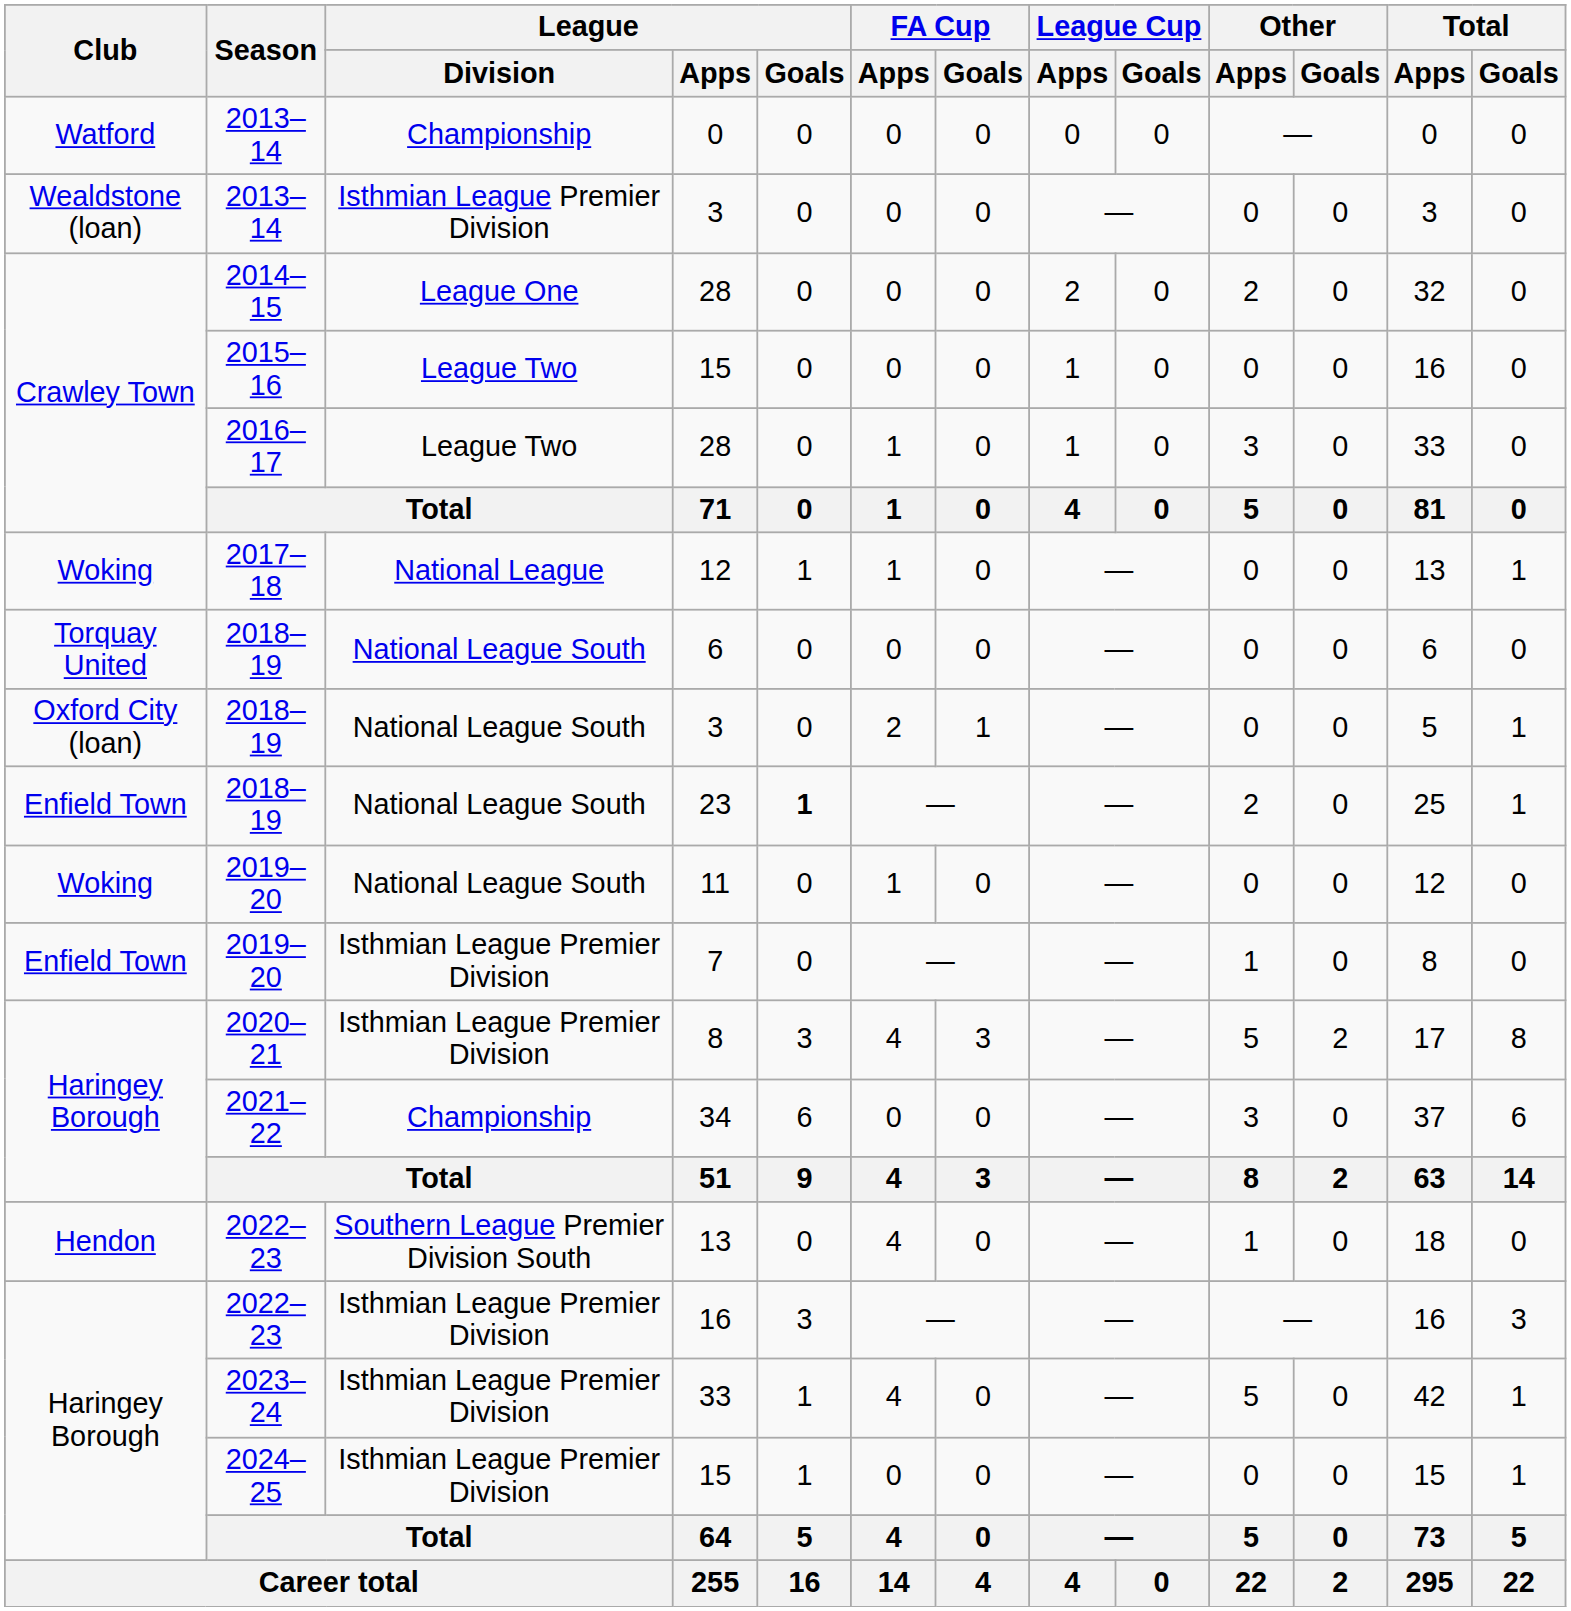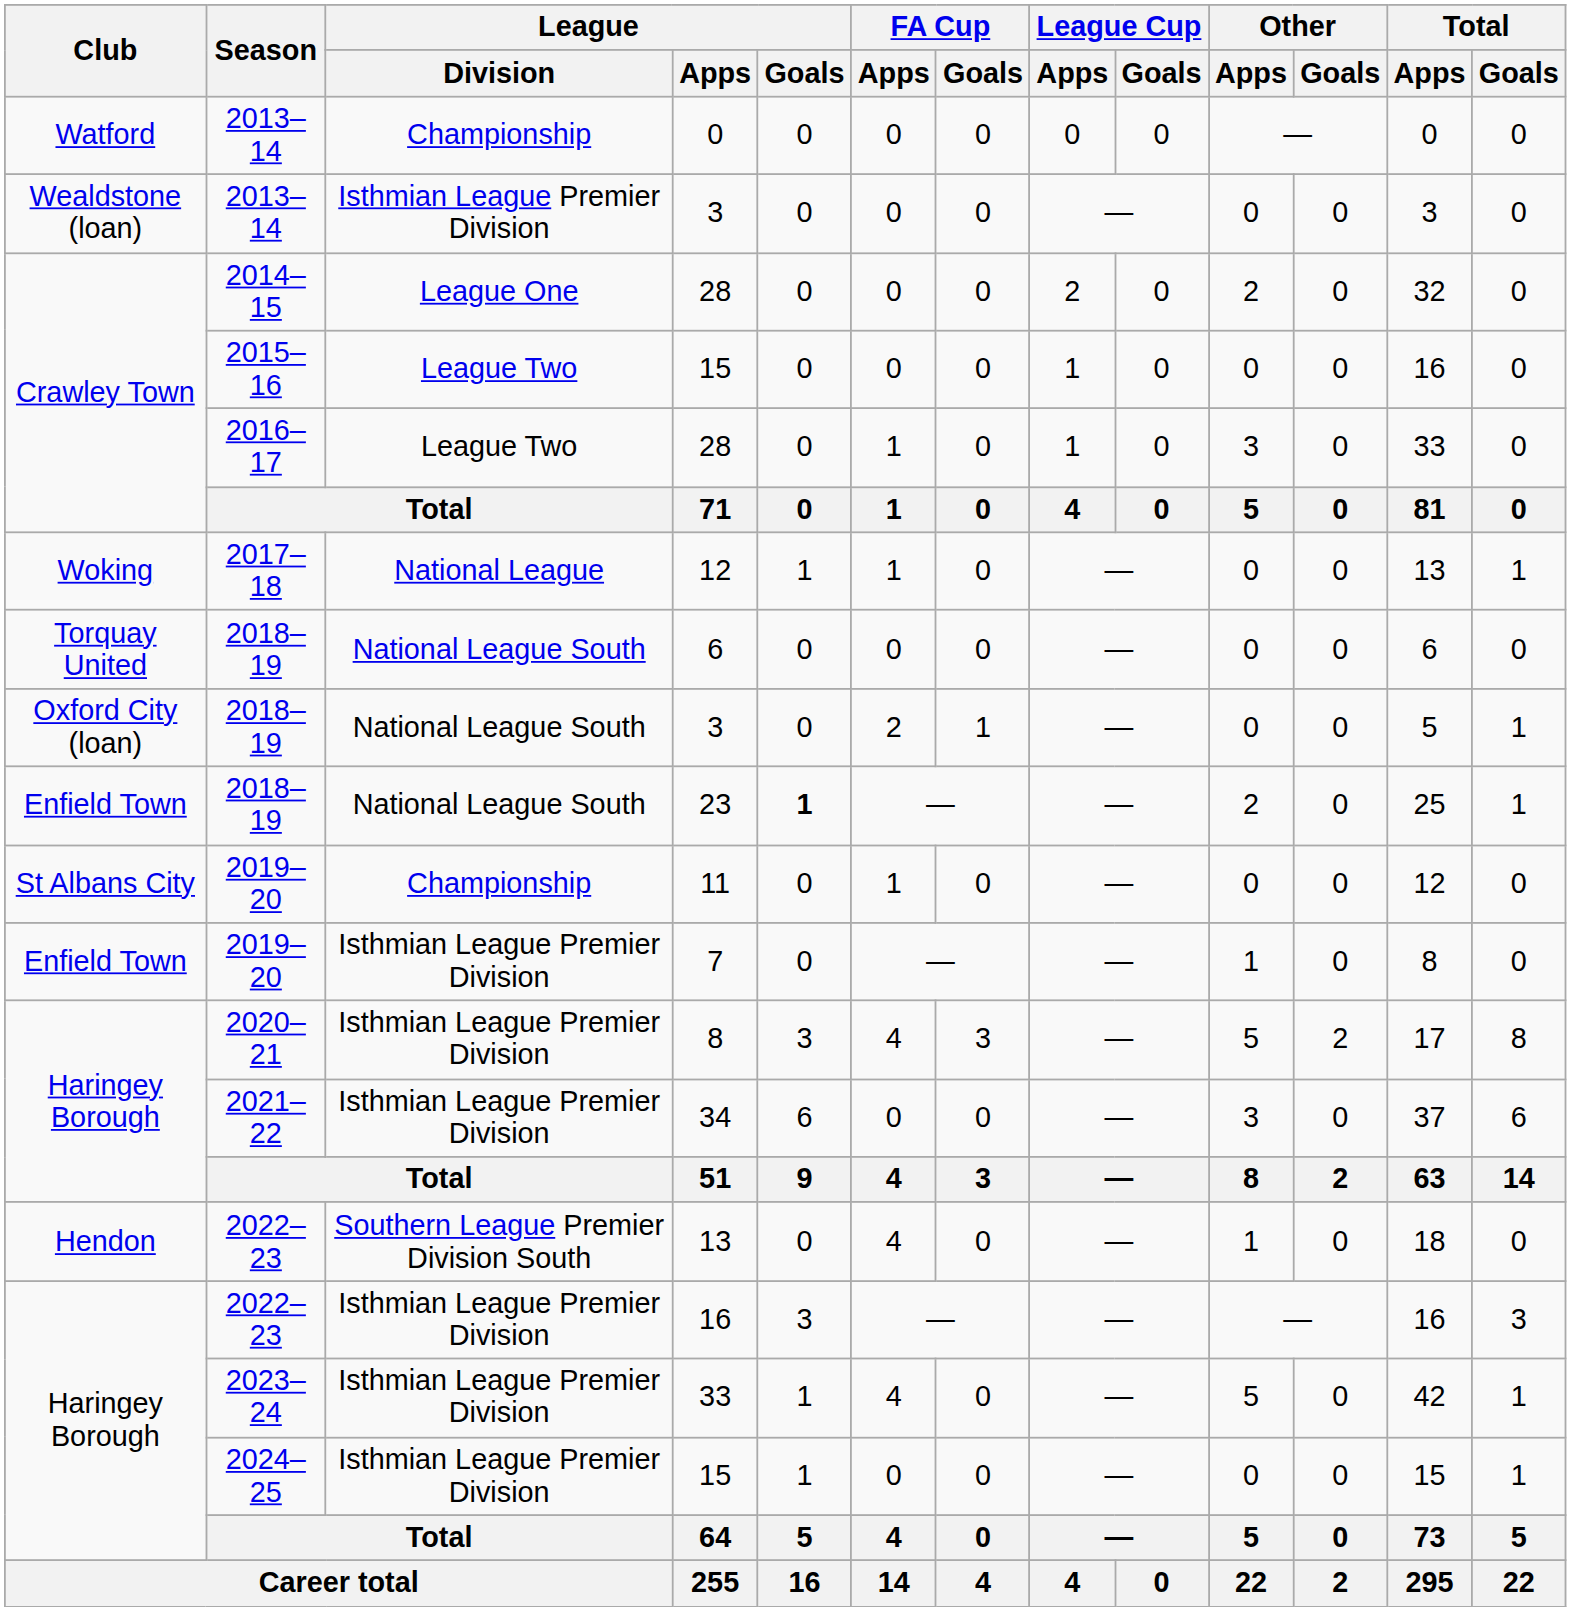11 | Club: Woking -> St Albans City
11 | League / Division: National League South -> Championship
34 | League / Division: Championship -> Isthmian League Premier Division
